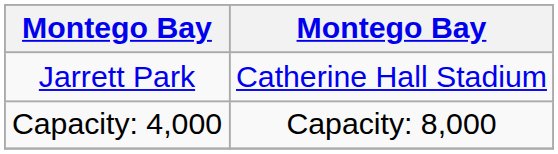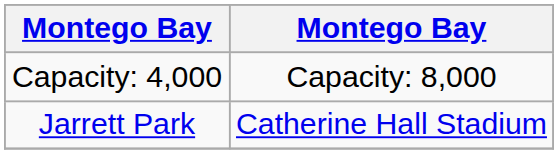rows swapped: Jarrett Park <-> Capacity: 4,000
